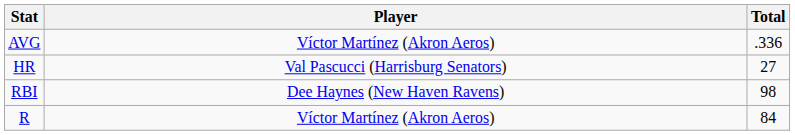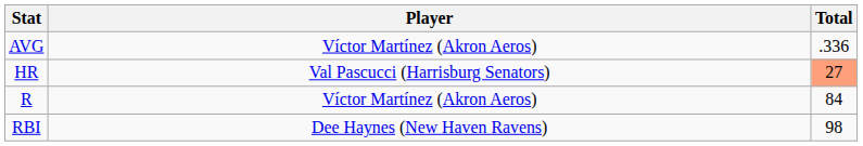HR | Total: no background -> lightsalmon background
rows swapped: RBI <-> R
